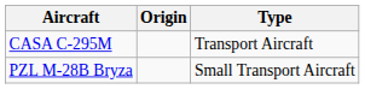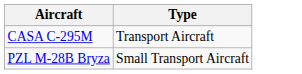- column: Origin
